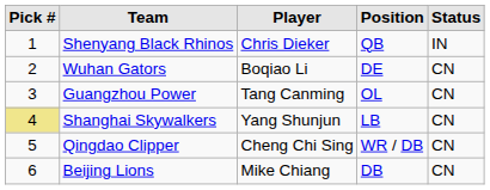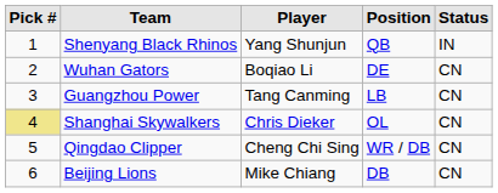Shenyang Black Rhinos | Player: Chris Dieker -> Yang Shunjun
Guangzhou Power | Position: OL -> LB
Shanghai Skywalkers | Player: Yang Shunjun -> Chris Dieker
Shanghai Skywalkers | Position: LB -> OL
